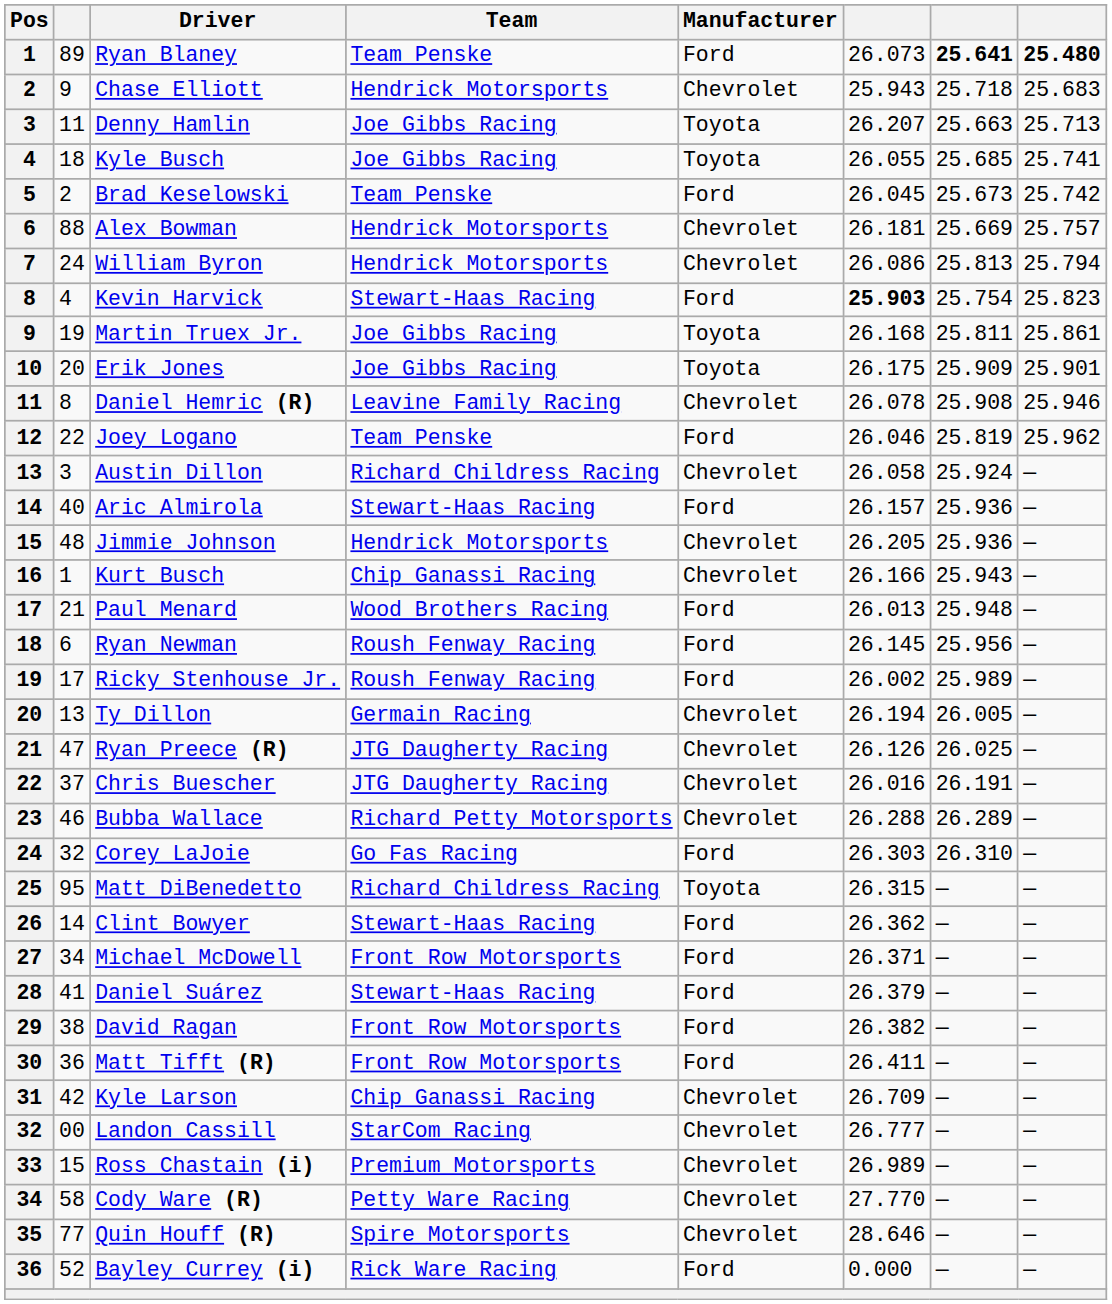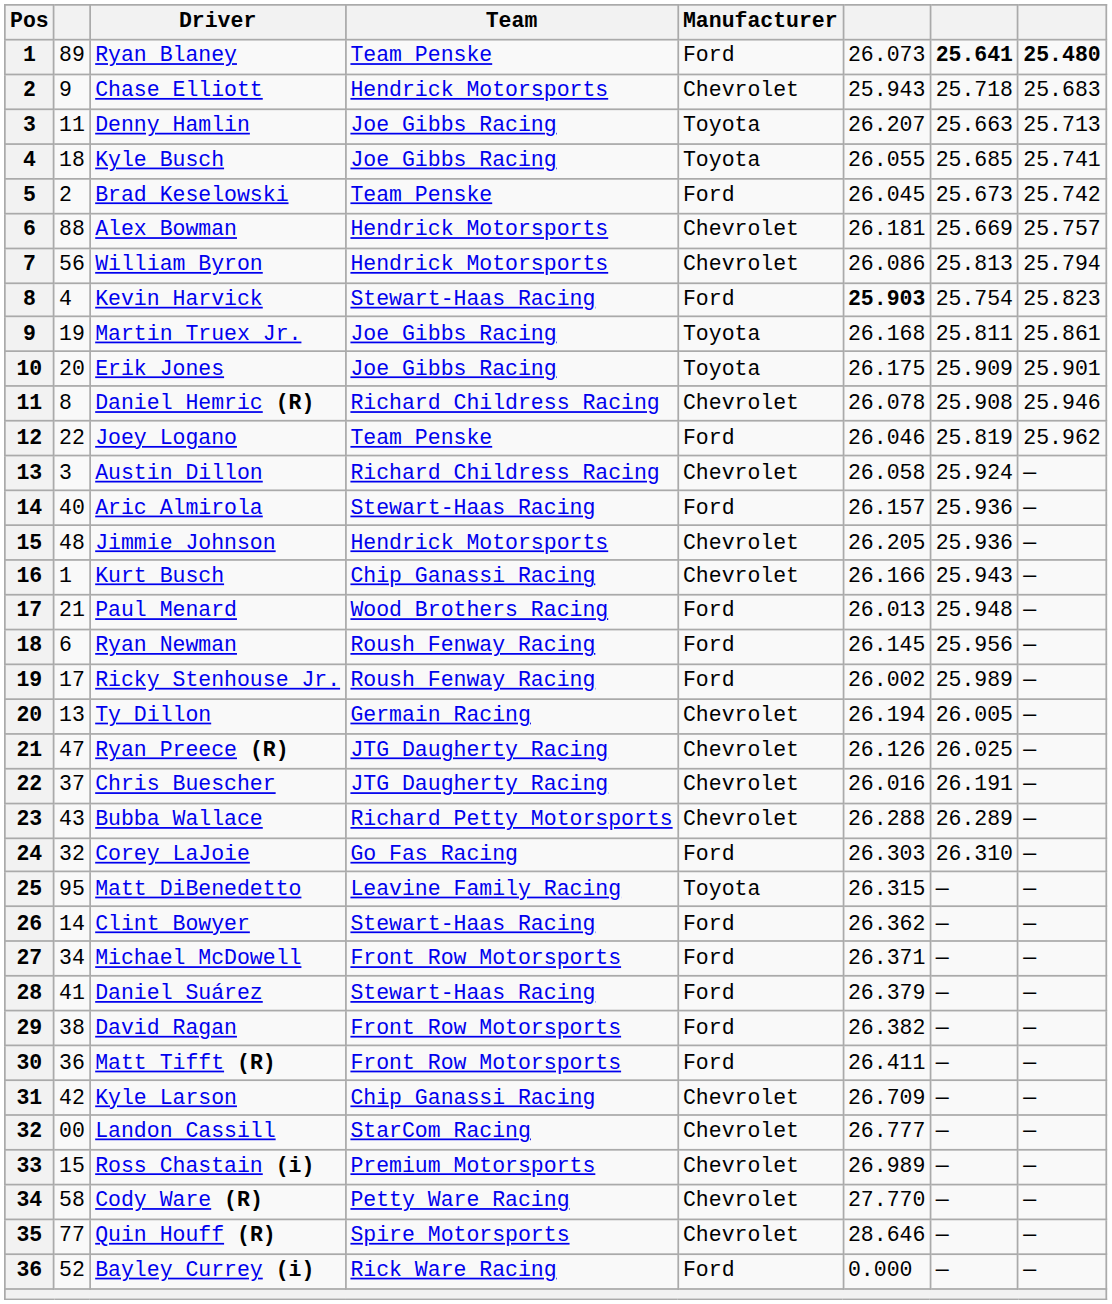William Byron | column 2: 24 -> 56
Daniel Hemric (R) | Team: Leavine Family Racing -> Richard Childress Racing
Bubba Wallace | column 2: 46 -> 43
Matt DiBenedetto | Team: Richard Childress Racing -> Leavine Family Racing
